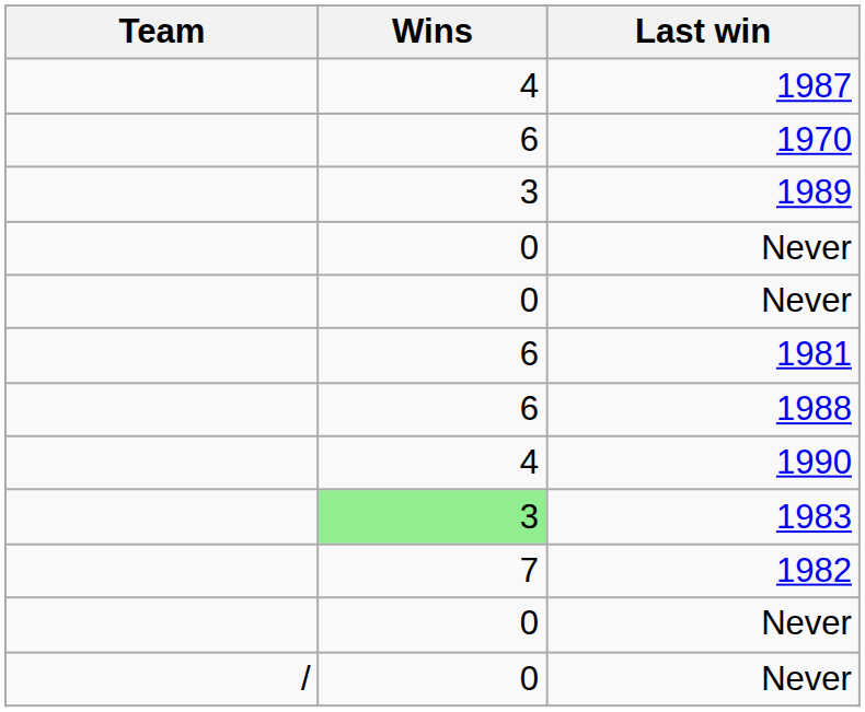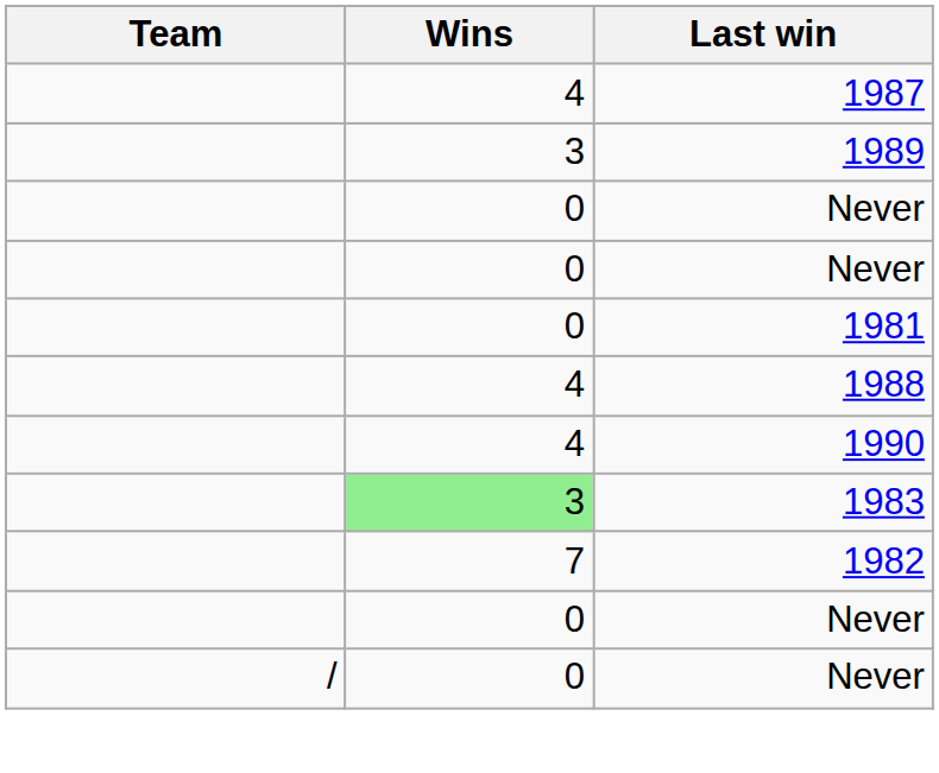- row: 6 | 1970
1981 | Wins: 6 -> 0
1988 | Wins: 6 -> 4
